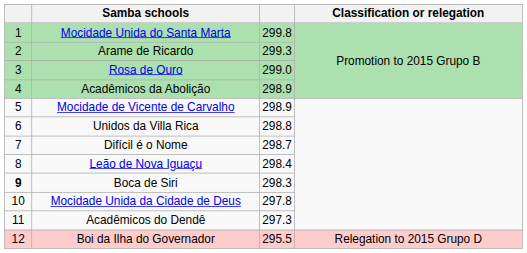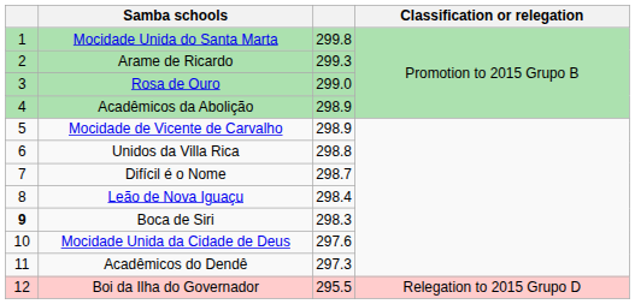Mocidade Unida da Cidade de Deus | column 3: 297.8 -> 297.6
